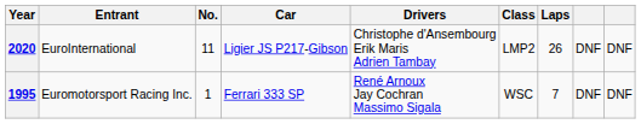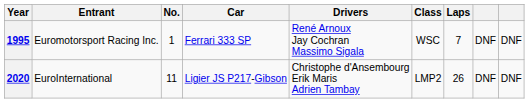rows swapped: 1995 <-> 2020
